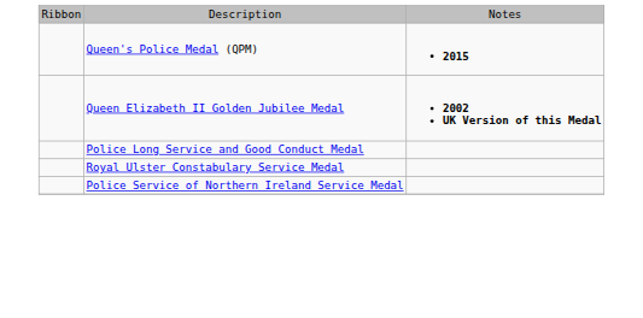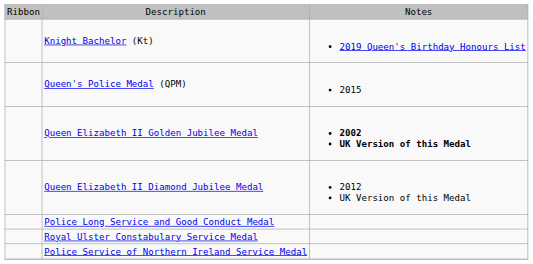+ row: Knight Bachelor (Kt) | 2019 Queen's Birthday Honours List
Queen's Police Medal (QPM) | column 3: bold -> normal
+ row: Queen Elizabeth II Diamond Jubilee Medal | 2012 UK Version of this Medal
